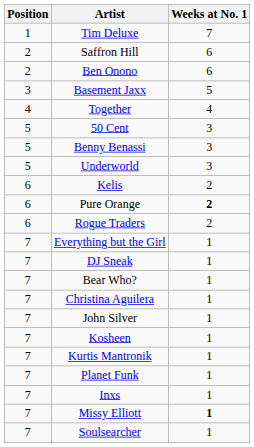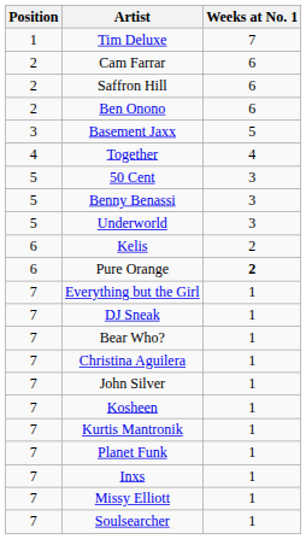+ row: 2 | Cam Farrar | 6
- row: 6 | Rogue Traders | 2
Missy Elliott | Weeks at No. 1: bold -> normal
